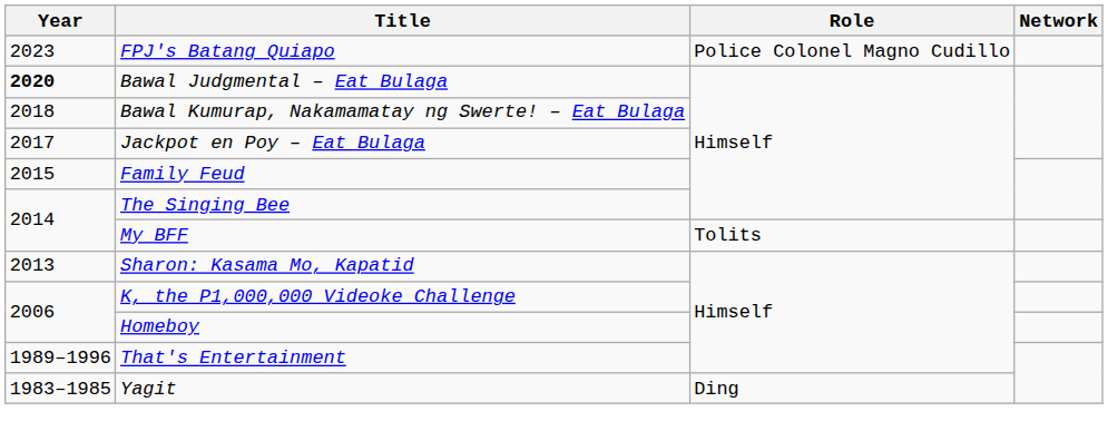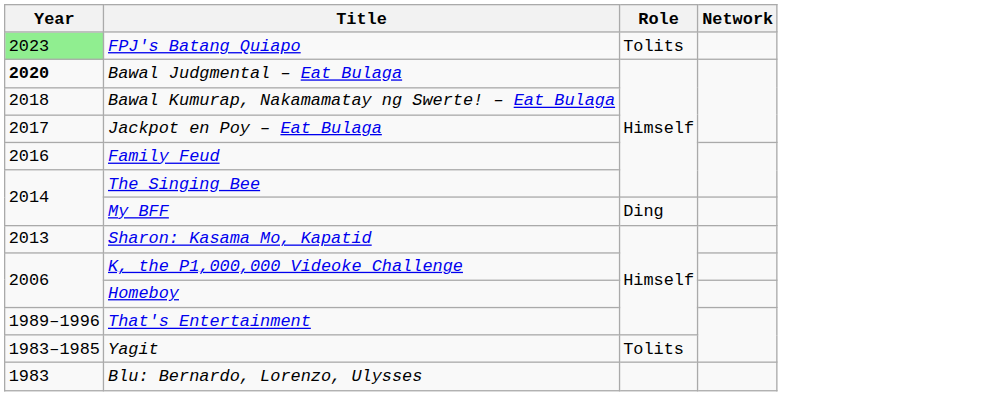FPJ's Batang Quiapo | Year: no background -> lightgreen background
FPJ's Batang Quiapo | Role: Police Colonel Magno Cudillo -> Tolits
Family Feud | Year: 2015 -> 2016
My BFF | Role: Tolits -> Ding
Yagit | Role: Ding -> Tolits
+ row: 1983 | Blu: Bernardo, Lorenzo, Ulysses
